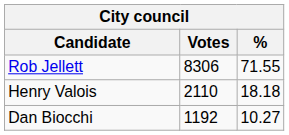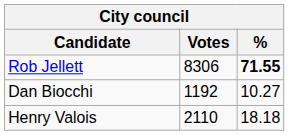Rob Jellett | %: normal -> bold
rows swapped: Henry Valois <-> Dan Biocchi
